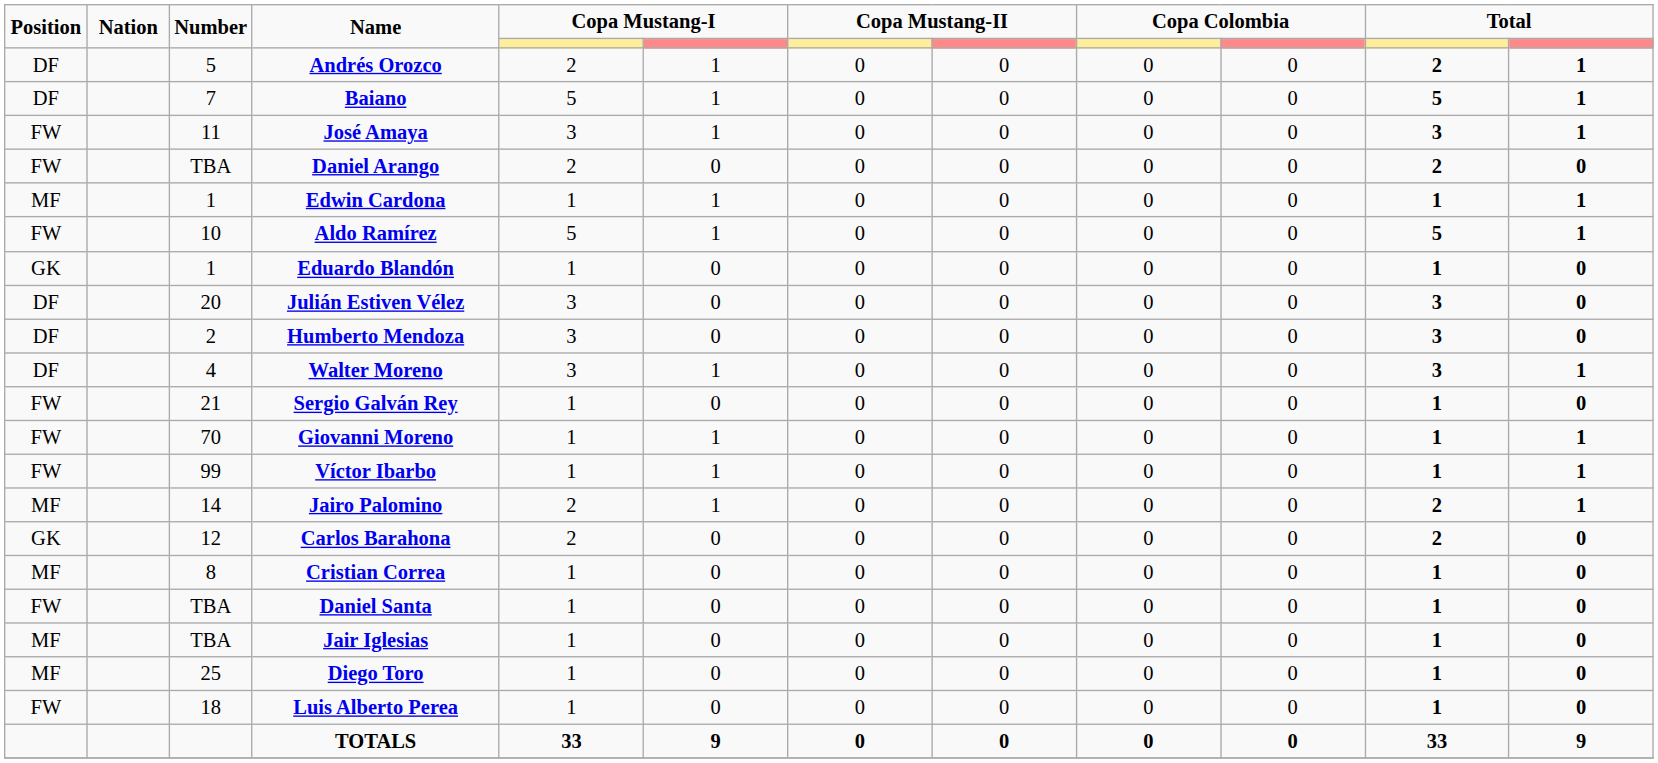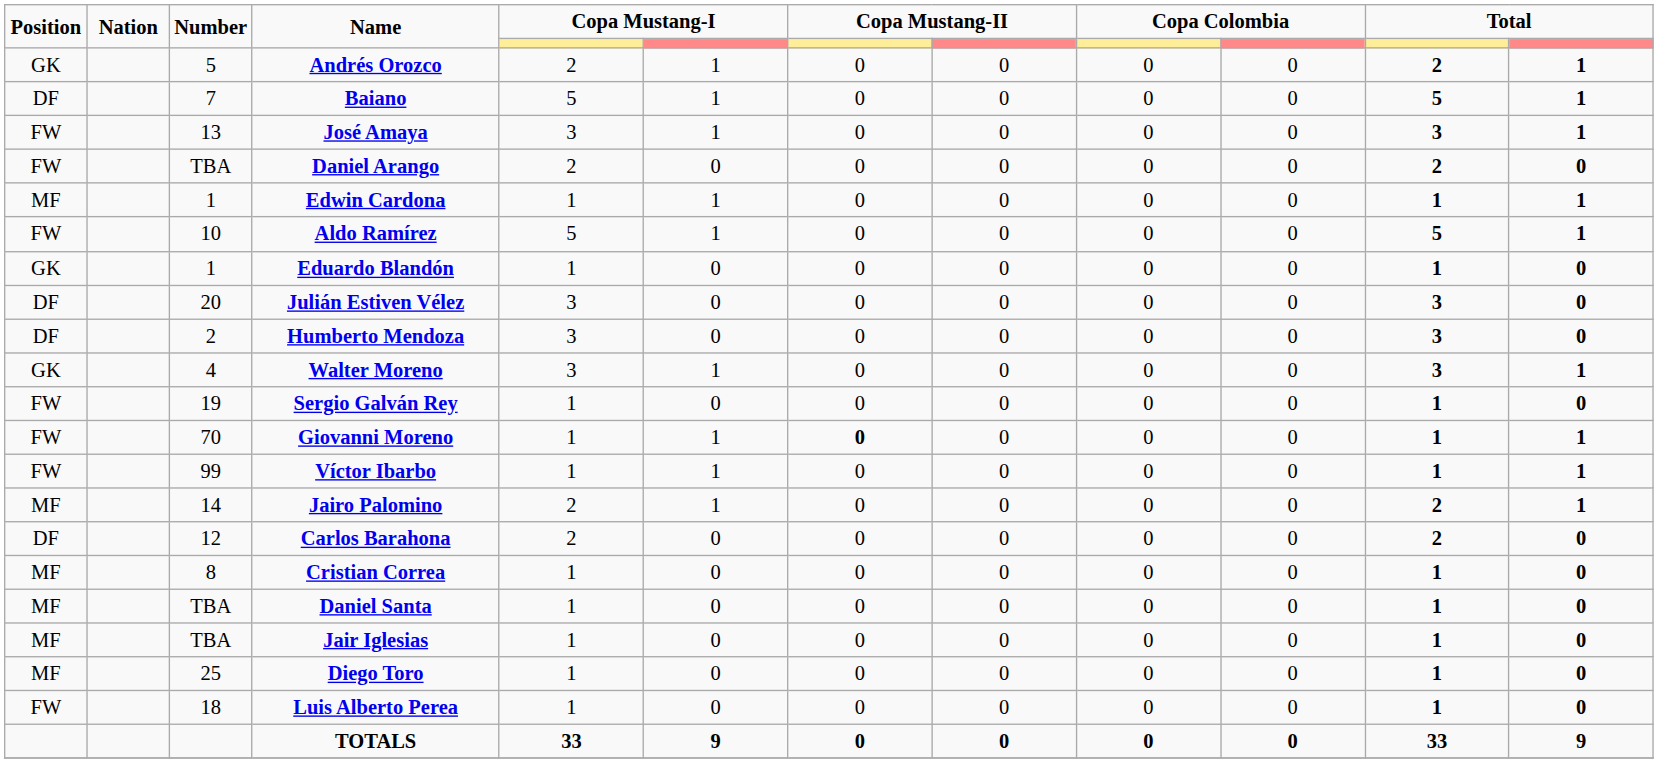Andrés Orozco | Position: DF -> GK
José Amaya | Number: 11 -> 13
Walter Moreno | Position: DF -> GK
Sergio Galván Rey | Number: 21 -> 19
Giovanni Moreno | column 7: normal -> bold
Carlos Barahona | Position: GK -> DF
Daniel Santa | Position: FW -> MF
